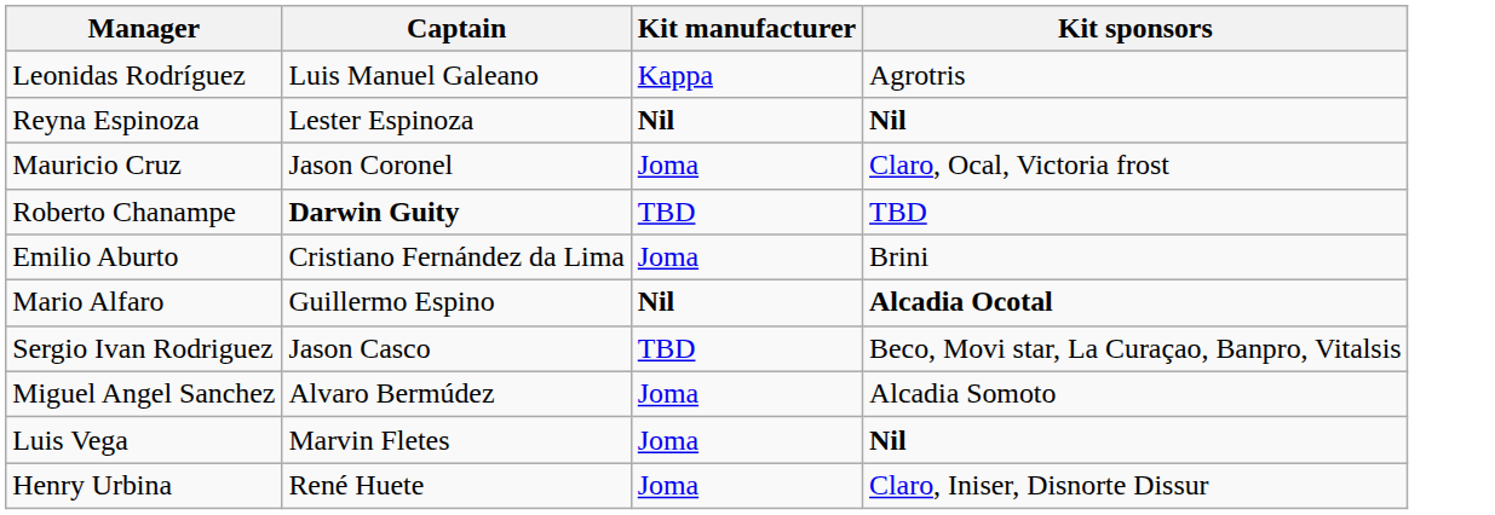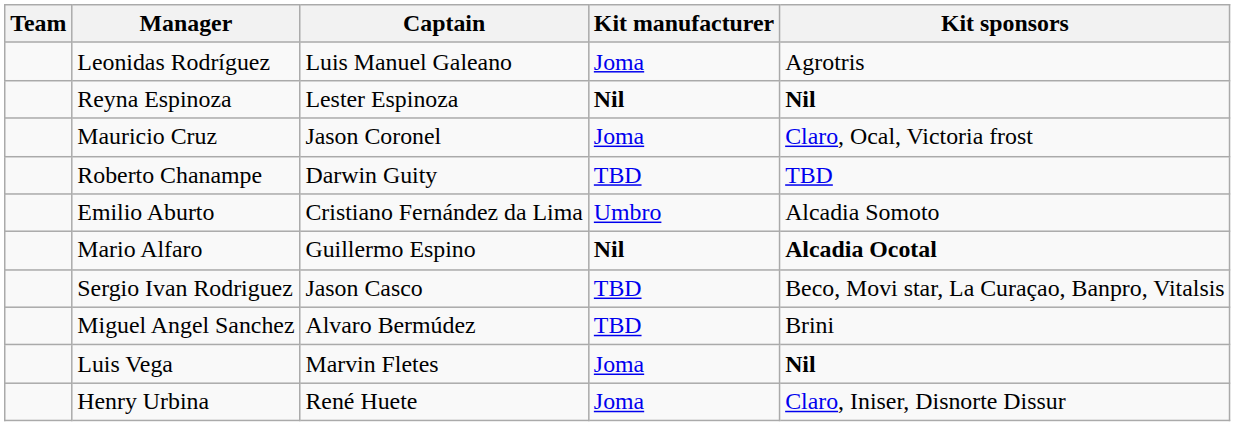+ column: Team
Leonidas Rodríguez | Kit manufacturer: Kappa -> Joma
Roberto Chanampe | Captain: bold -> normal
Emilio Aburto | Kit manufacturer: Joma -> Umbro
Emilio Aburto | Kit sponsors: Brini -> Alcadia Somoto
Miguel Angel Sanchez | Kit manufacturer: Joma -> TBD
Miguel Angel Sanchez | Kit sponsors: Alcadia Somoto -> Brini
